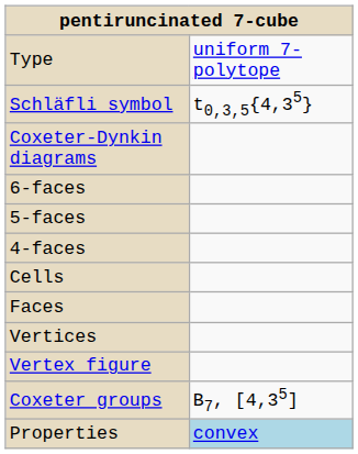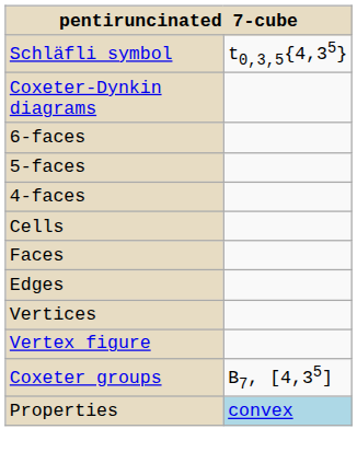- row: Type | uniform 7-polytope
+ row: Edges
